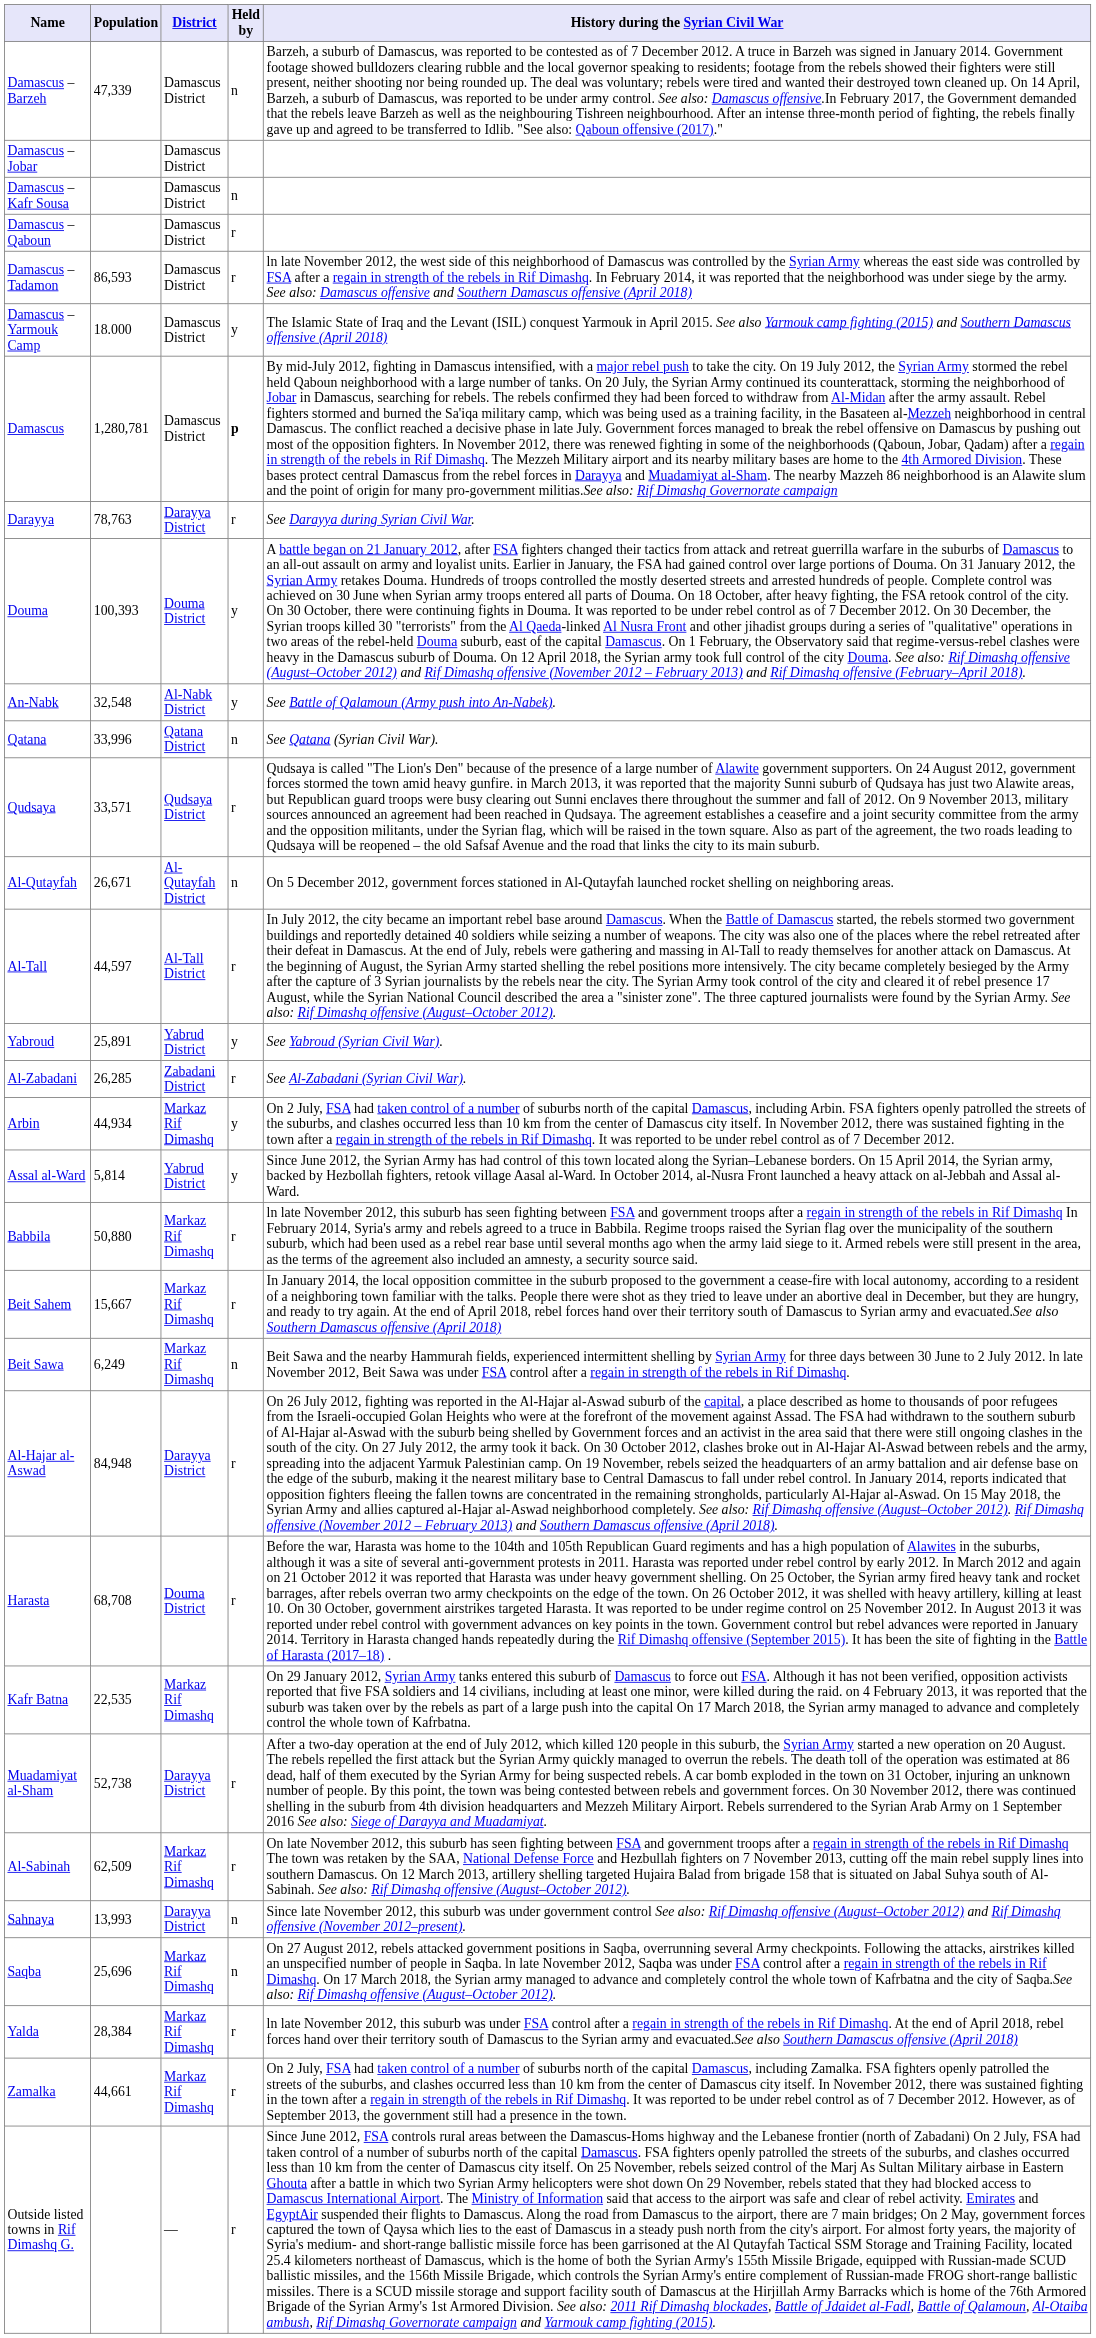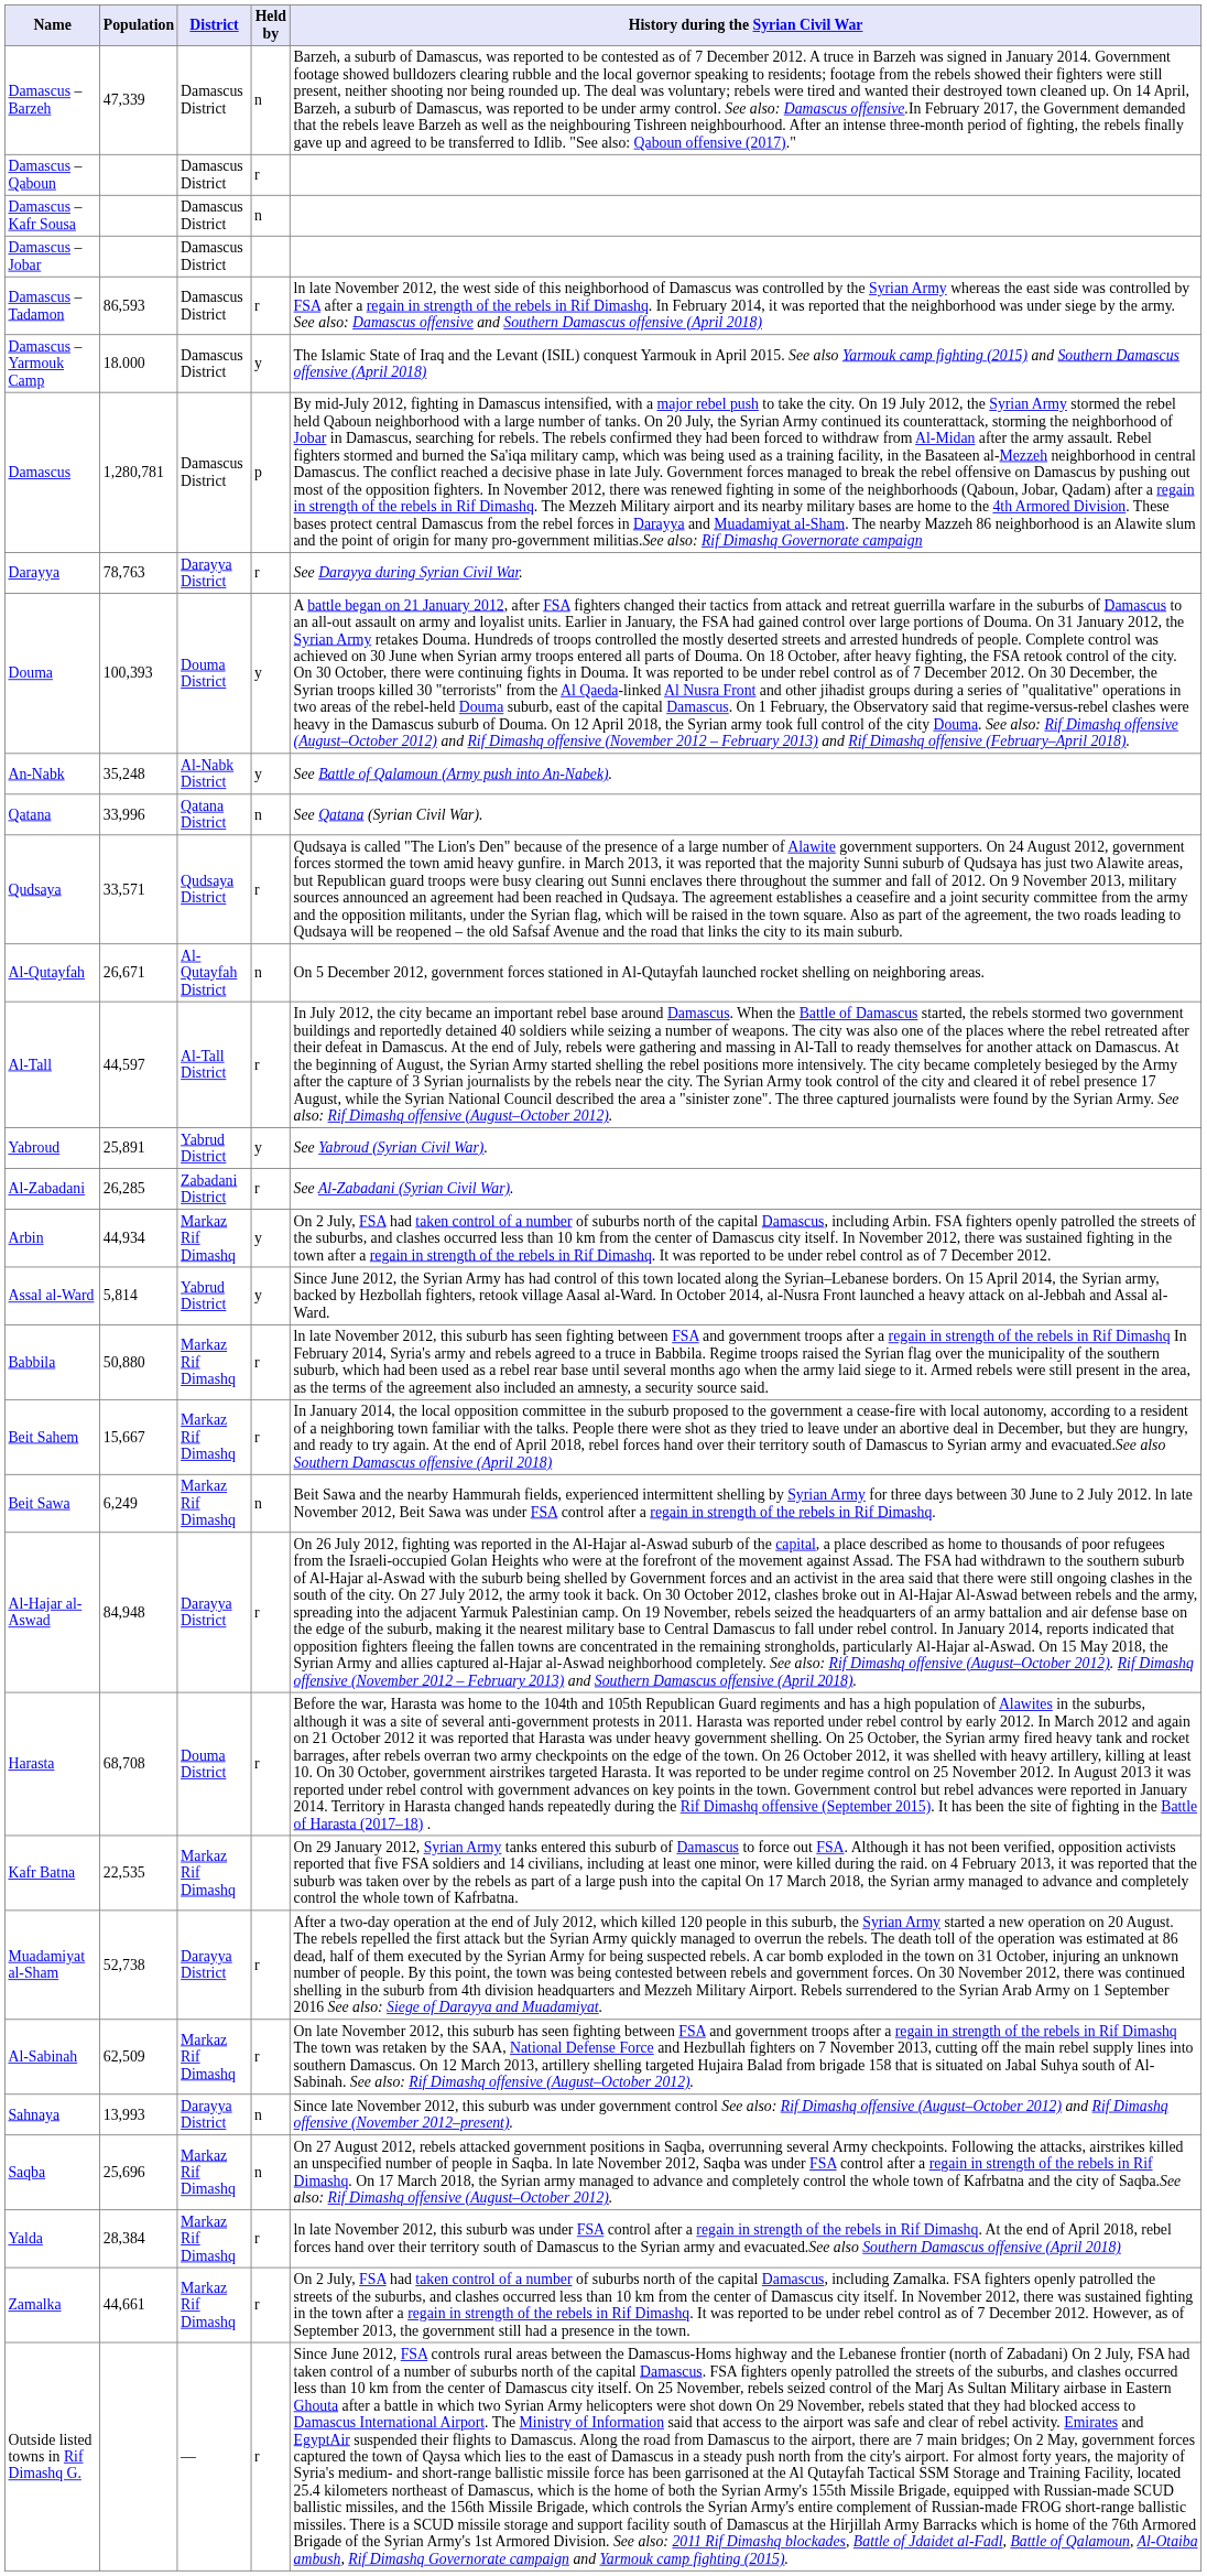rows swapped: Damascus – Jobar <-> Damascus – Qaboun
Damascus | Held by: bold -> normal
An-Nabk | Population: 32,548 -> 35,248
